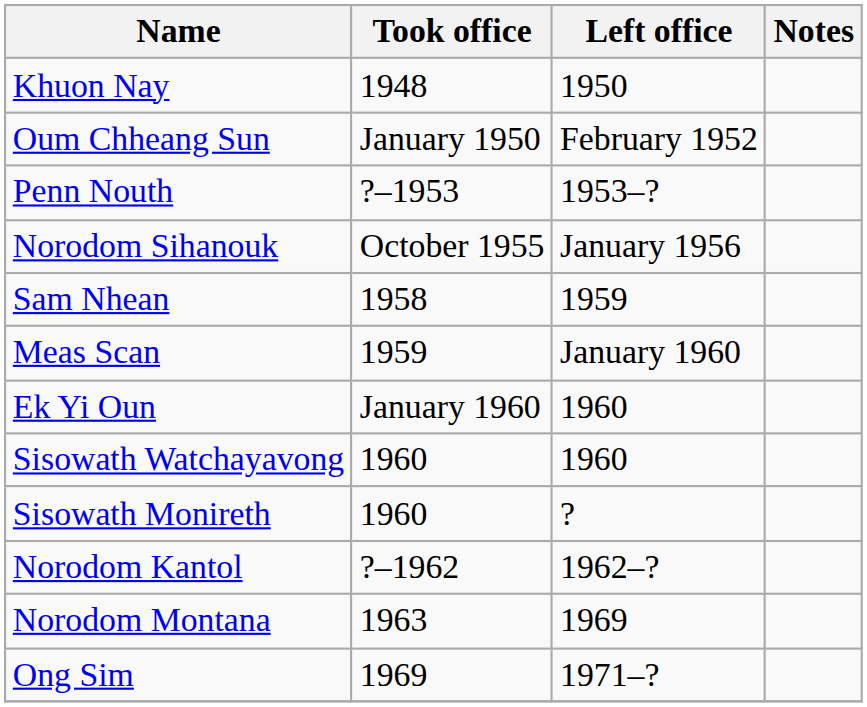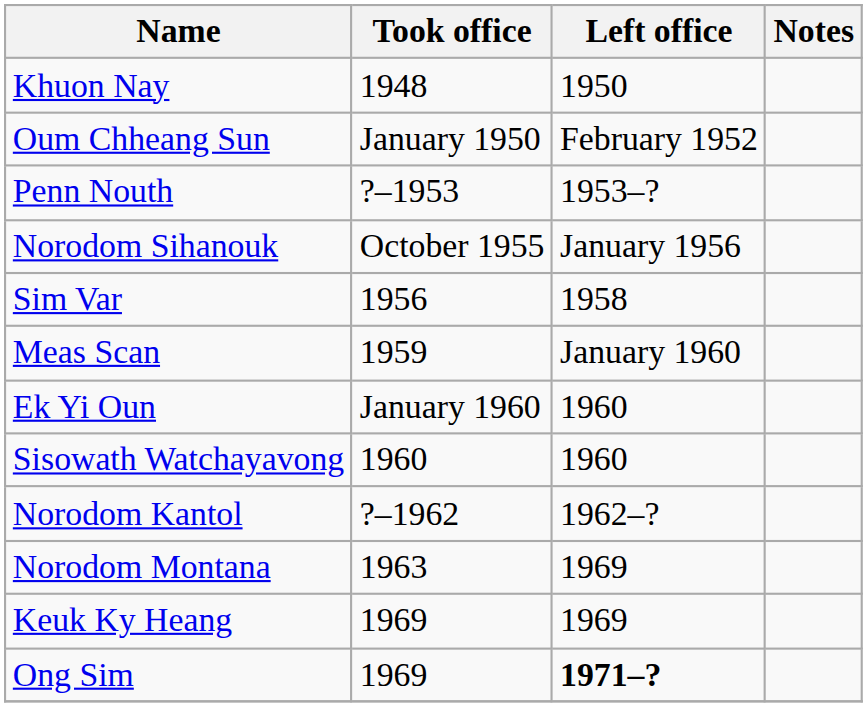+ row: Sim Var | 1956 | 1958
- row: Sam Nhean | 1958 | 1959
- row: Sisowath Monireth | 1960 | ?
+ row: Keuk Ky Heang | 1969 | 1969
Ong Sim | Left office: normal -> bold
